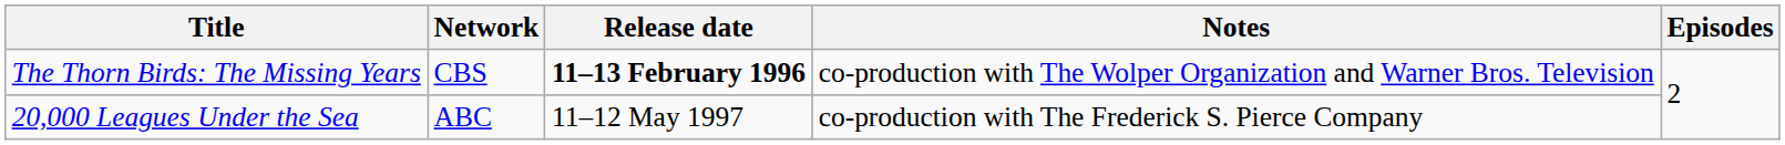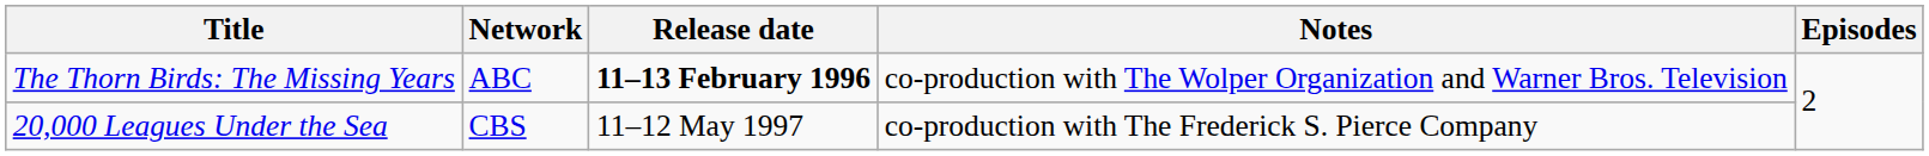The Thorn Birds: The Missing Years | Network: CBS -> ABC
20,000 Leagues Under the Sea | Network: ABC -> CBS
